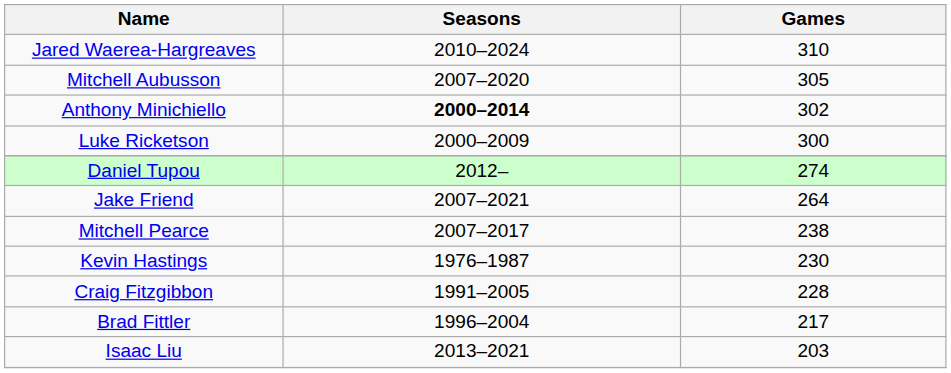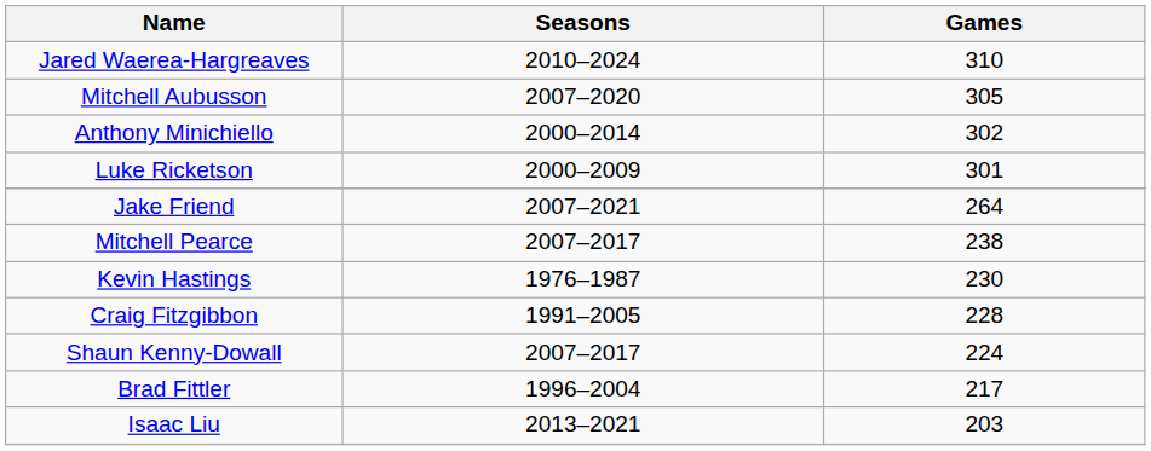Anthony Minichiello | Seasons: bold -> normal
Luke Ricketson | Games: 300 -> 301
- row: Daniel Tupou | 2012– | 274
+ row: Shaun Kenny-Dowall | 2007–2017 | 224
